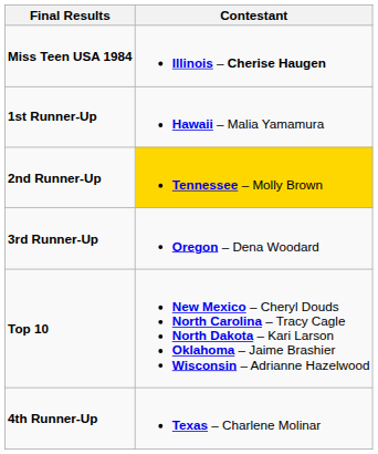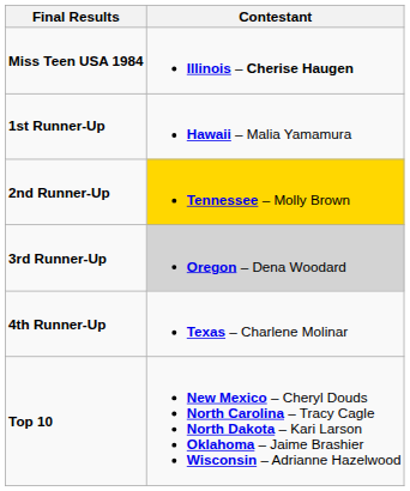3rd Runner-Up | Contestant: no background -> lightgrey background
rows swapped: 4th Runner-Up <-> Top 10
